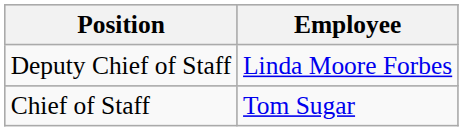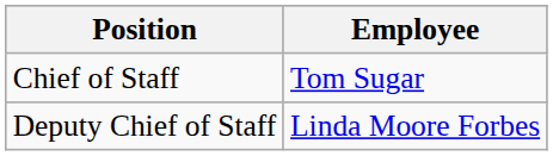rows swapped: Chief of Staff <-> Deputy Chief of Staff
